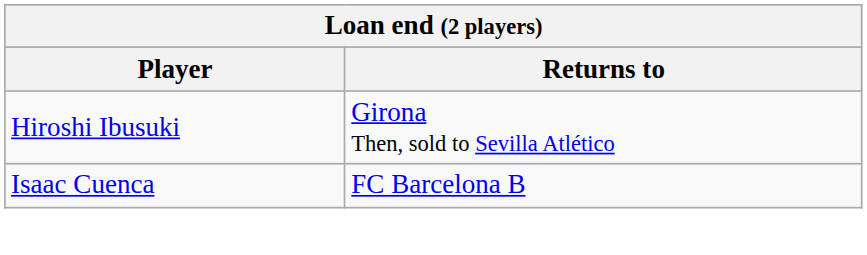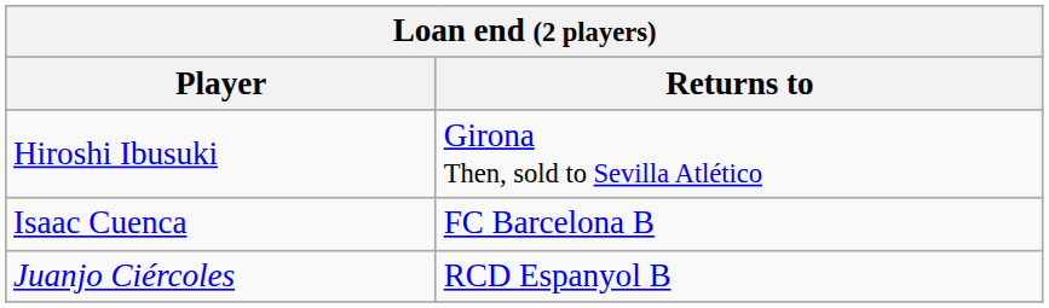+ row: Juanjo Ciércoles | RCD Espanyol B
